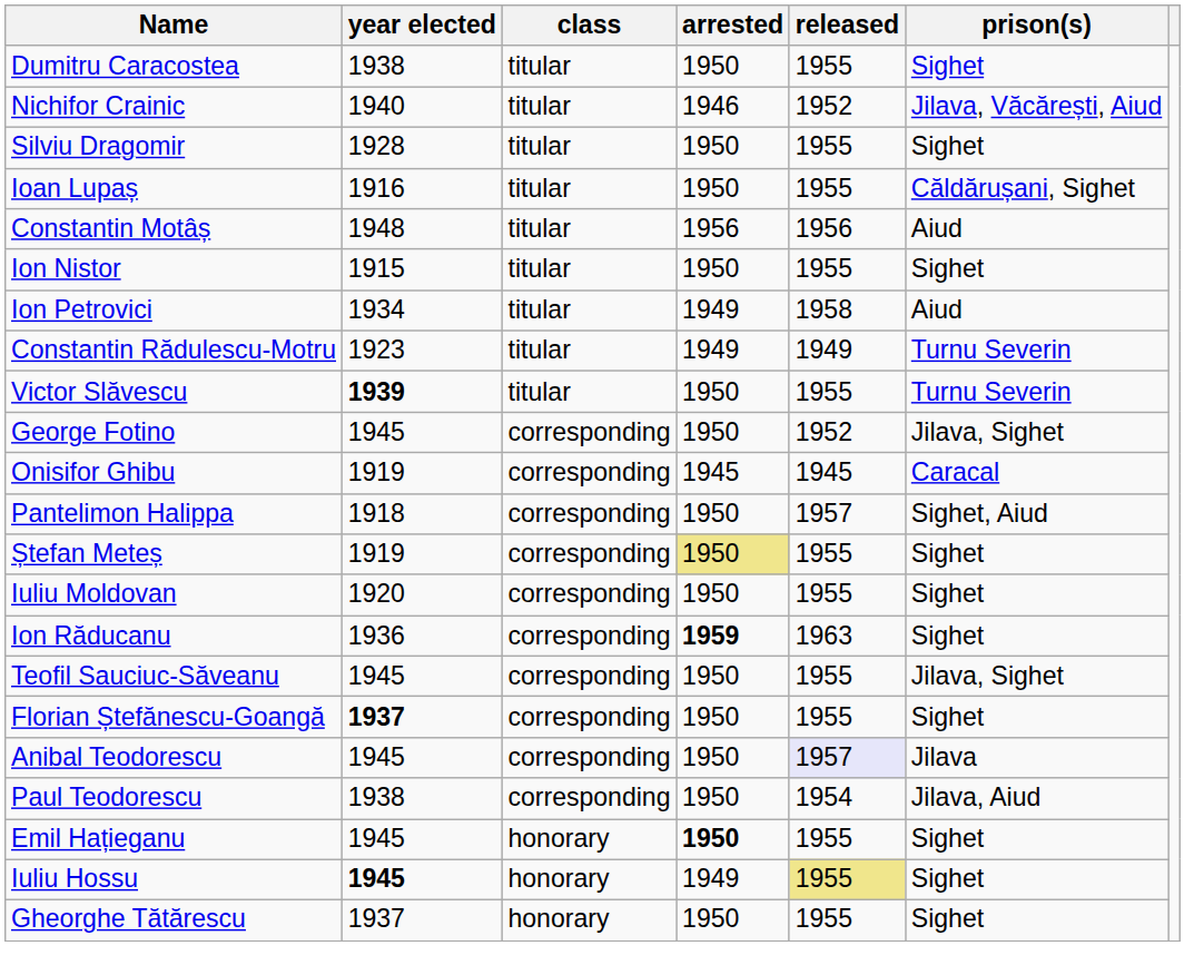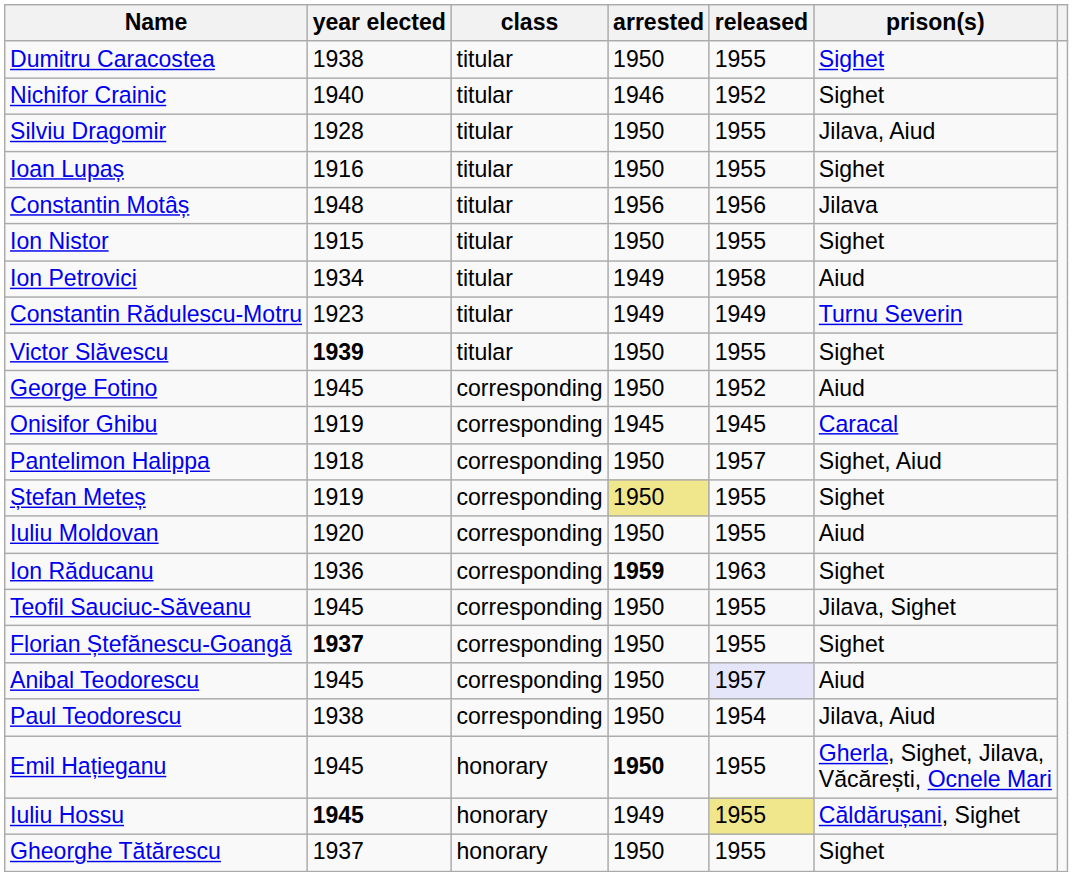Nichifor Crainic | prison(s): Jilava, Văcărești, Aiud -> Sighet
Silviu Dragomir | prison(s): Sighet -> Jilava, Aiud
Ioan Lupaș | prison(s): Căldărușani, Sighet -> Sighet
Constantin Motâș | prison(s): Aiud -> Jilava
Victor Slăvescu | prison(s): Turnu Severin -> Sighet
George Fotino | prison(s): Jilava, Sighet -> Aiud
Iuliu Moldovan | prison(s): Sighet -> Aiud
Anibal Teodorescu | prison(s): Jilava -> Aiud
Emil Hațieganu | prison(s): Sighet -> Gherla, Sighet, Jilava, Văcărești, Ocnele Mari
Iuliu Hossu | prison(s): Sighet -> Căldărușani, Sighet
